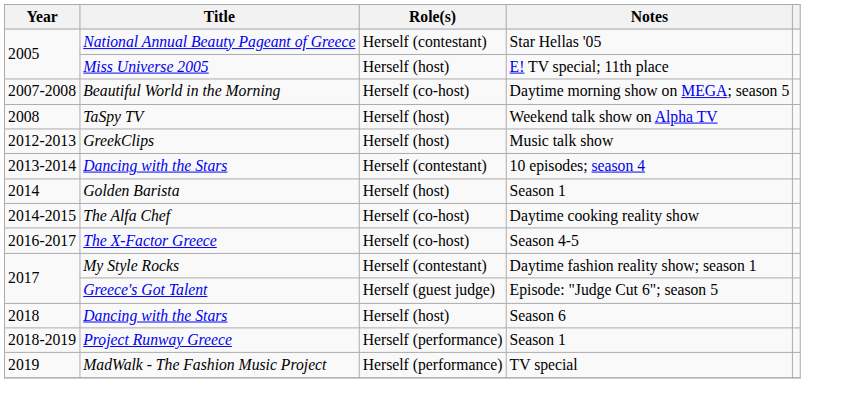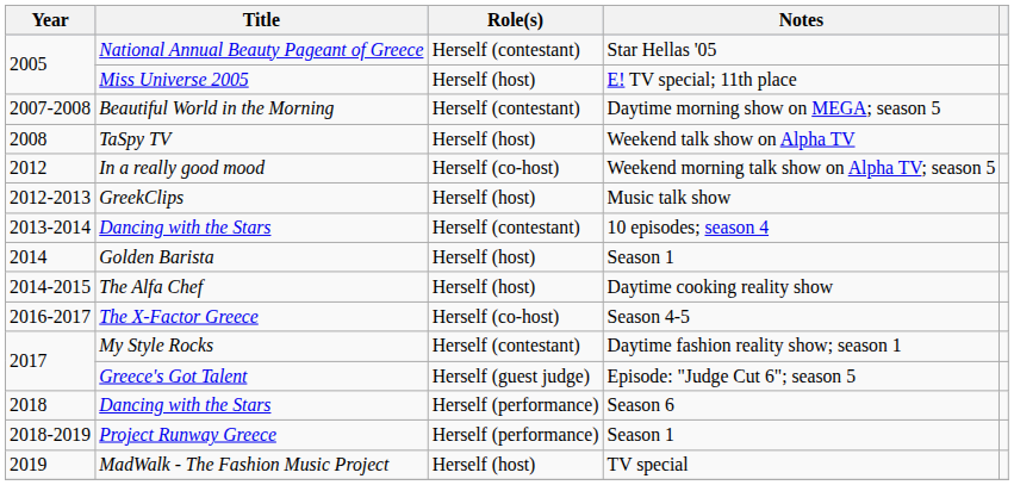Beautiful World in the Morning | Role(s): Herself (co-host) -> Herself (contestant)
+ row: 2012 | In a really good mood | Herself (co-host) | Weekend morning talk show on Alpha TV; season 5
The Alfa Chef | Role(s): Herself (co-host) -> Herself (host)
Dancing with the Stars / Season 6 | Role(s): Herself (host) -> Herself (performance)
MadWalk - The Fashion Music Project | Role(s): Herself (performance) -> Herself (host)
